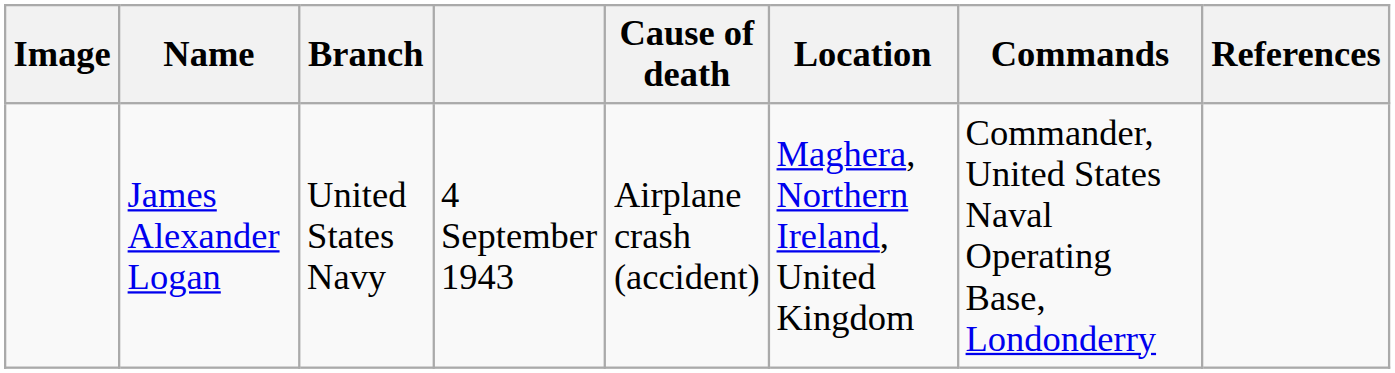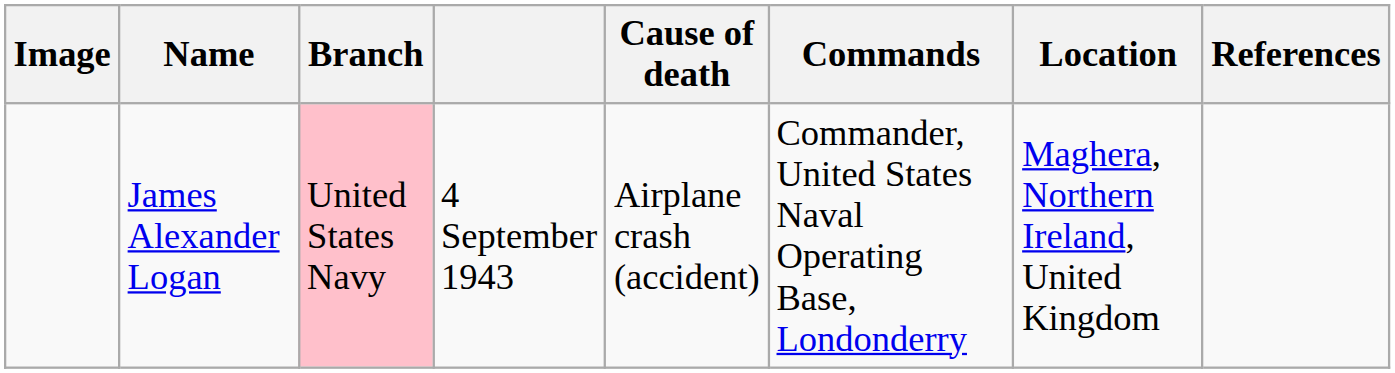columns swapped: Location <-> Commands
James Alexander Logan | Branch: no background -> pink background
